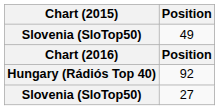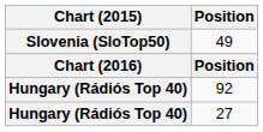27 | Chart (2015): Slovenia (SloTop50) -> Hungary (Rádiós Top 40)
